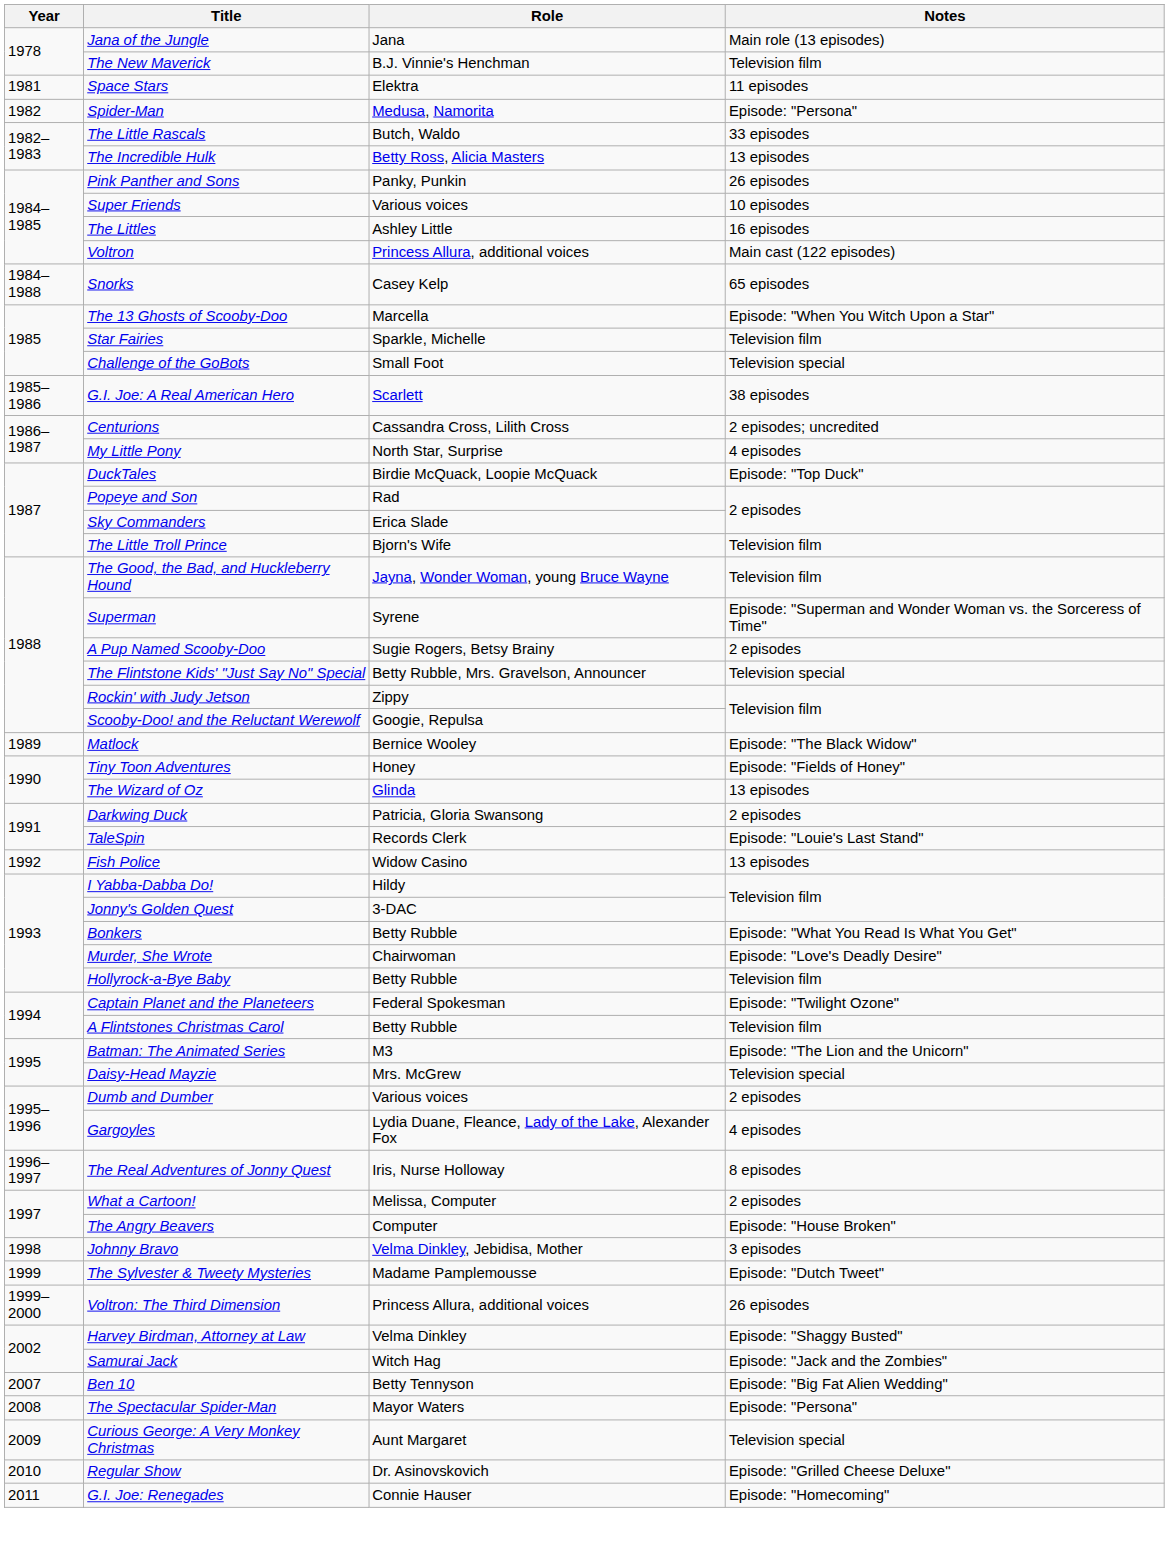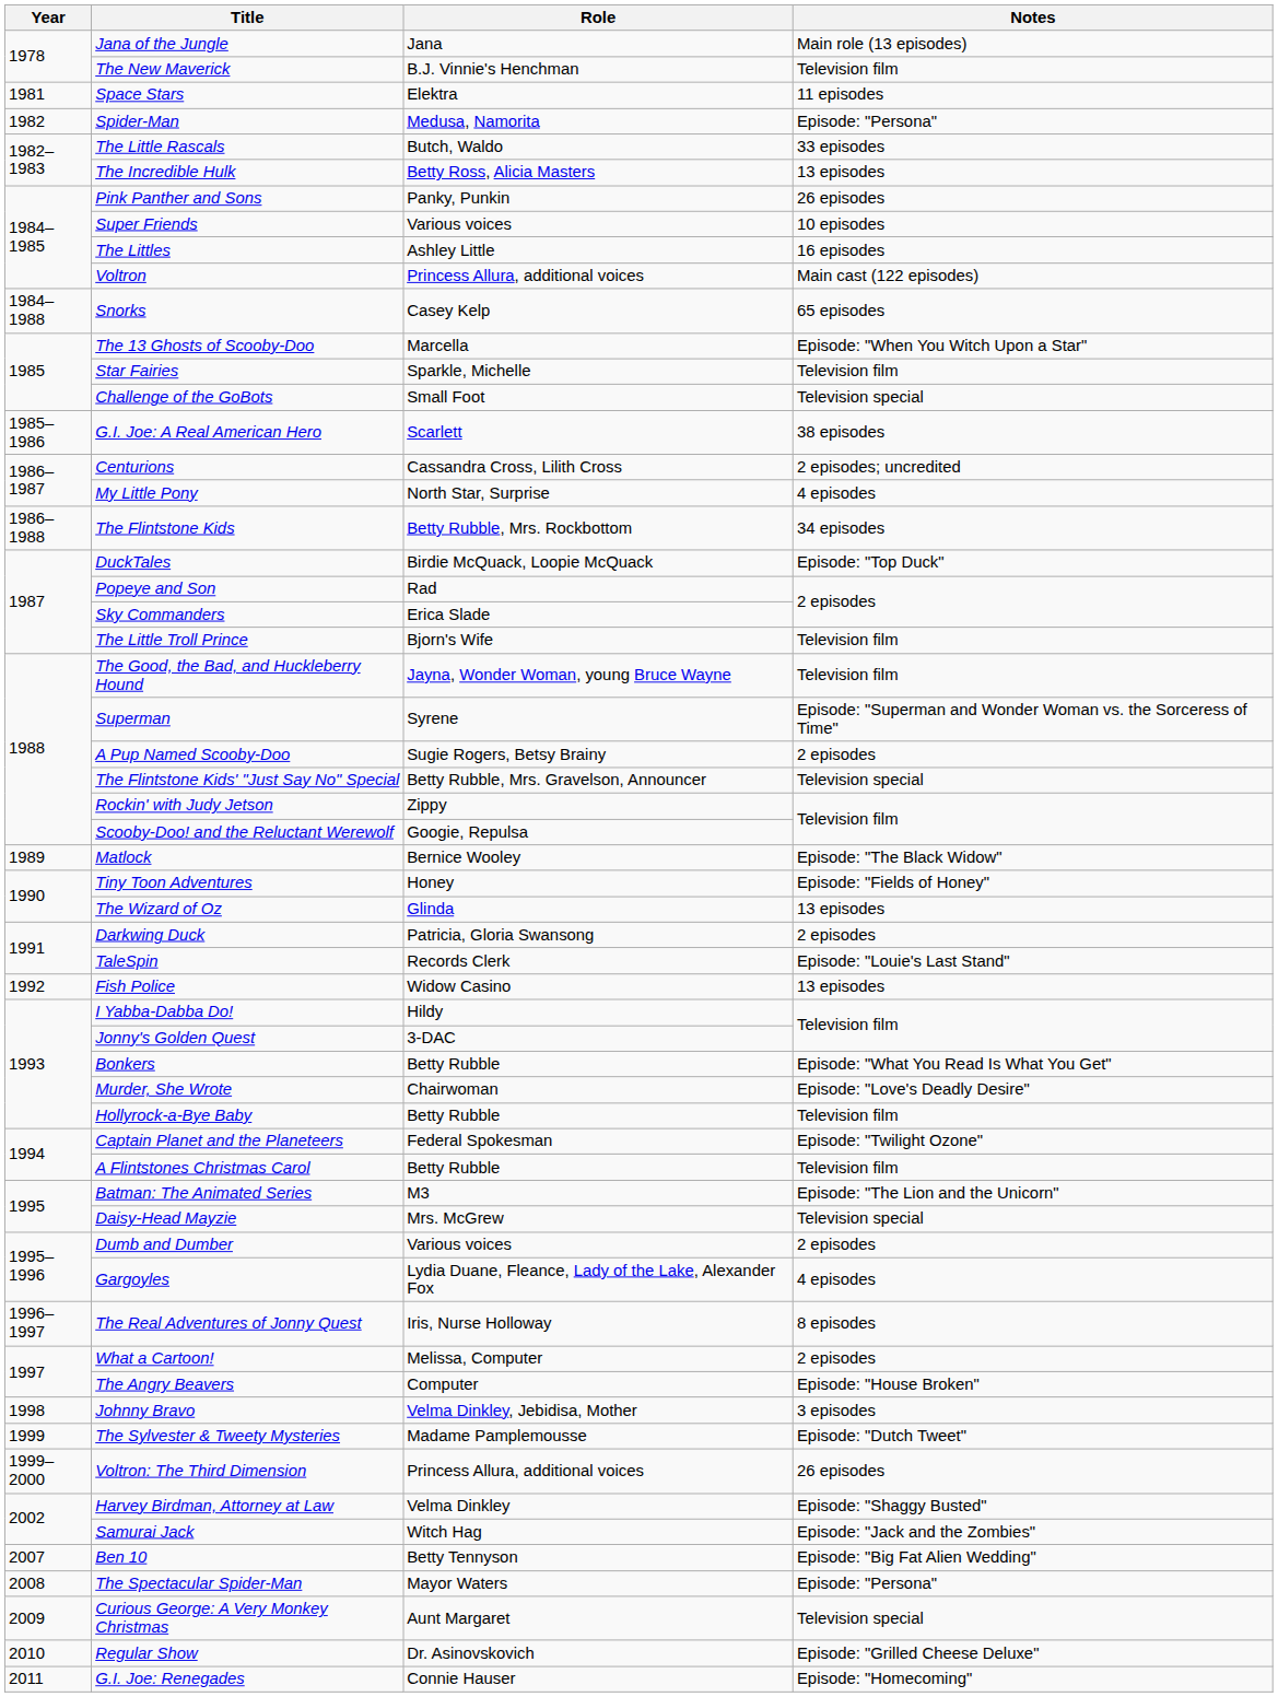+ row: 1986–1988 | The Flintstone Kids | Betty Rubble, Mrs. Rockbottom | 34 episodes
